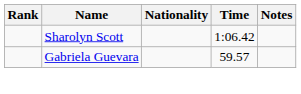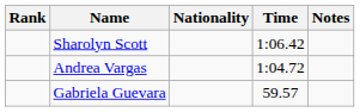+ row: Andrea Vargas | 1:04.72
